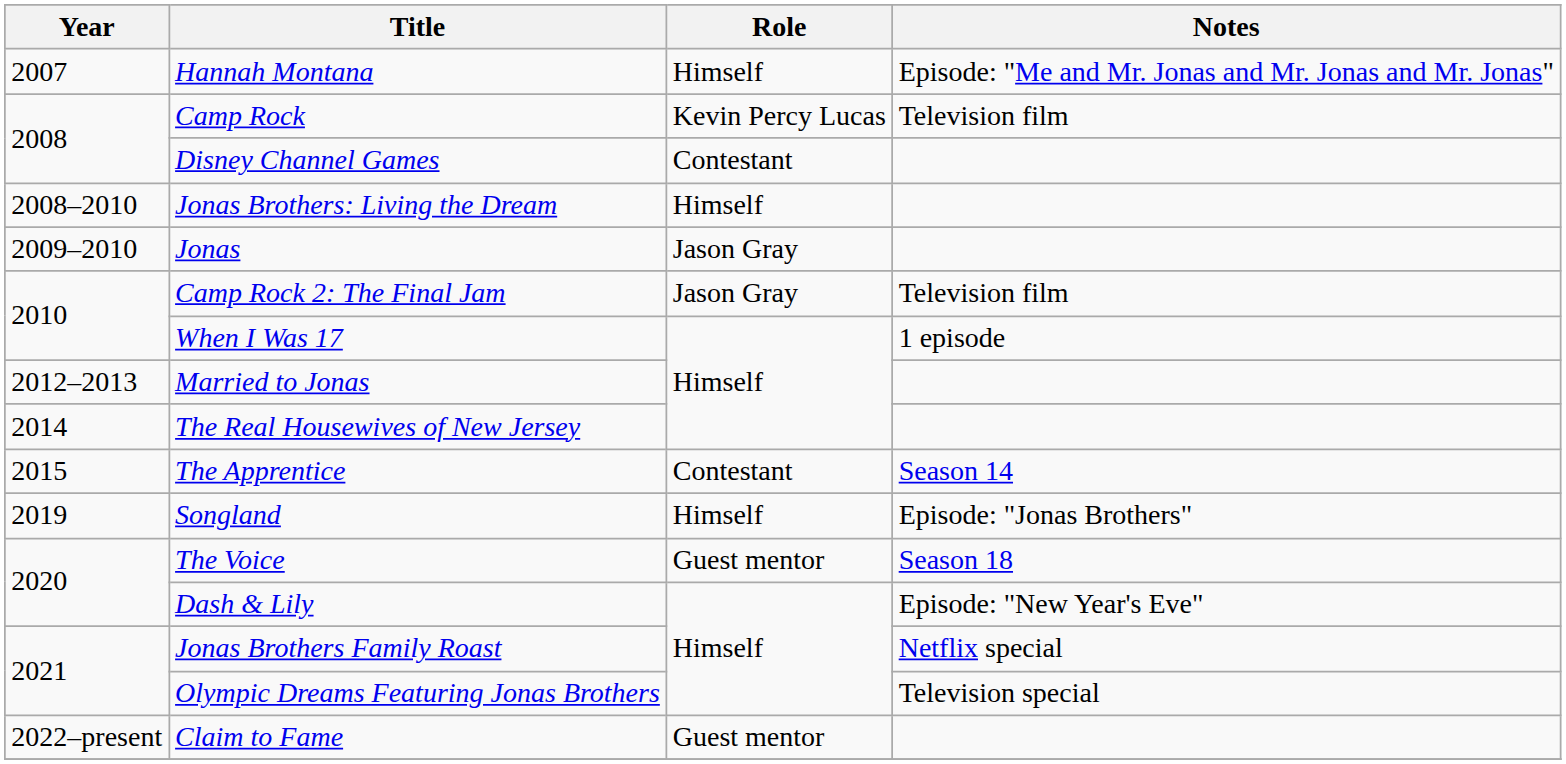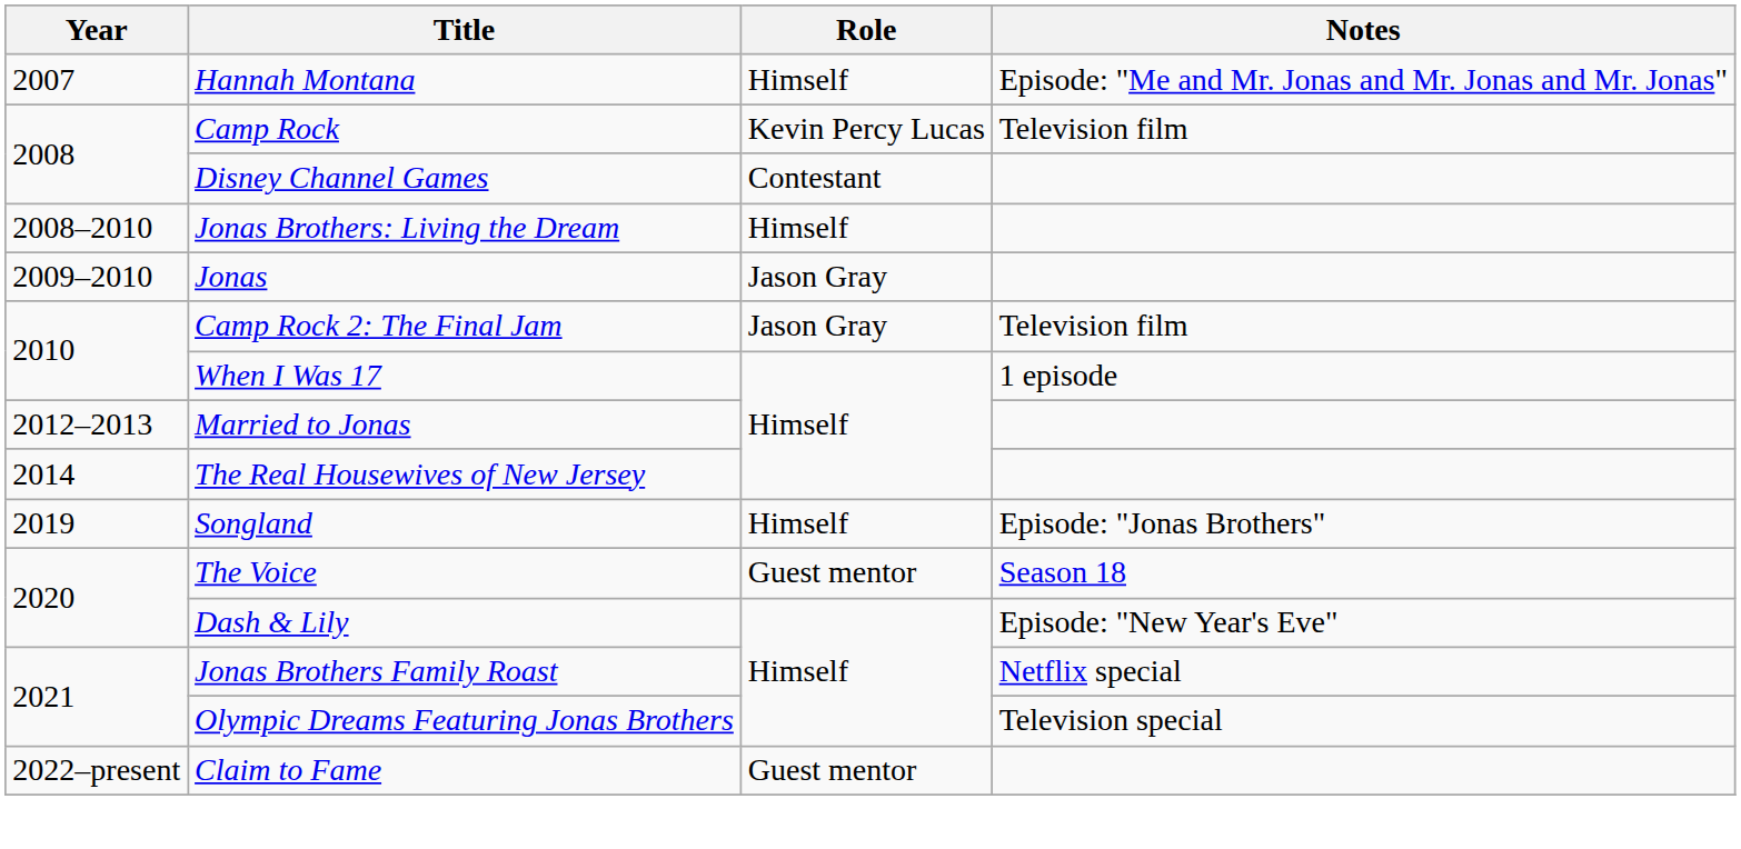- row: 2015 | The Apprentice | Contestant | Season 14
